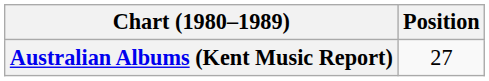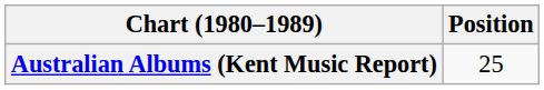Australian Albums (Kent Music Report) | Position: 27 -> 25
